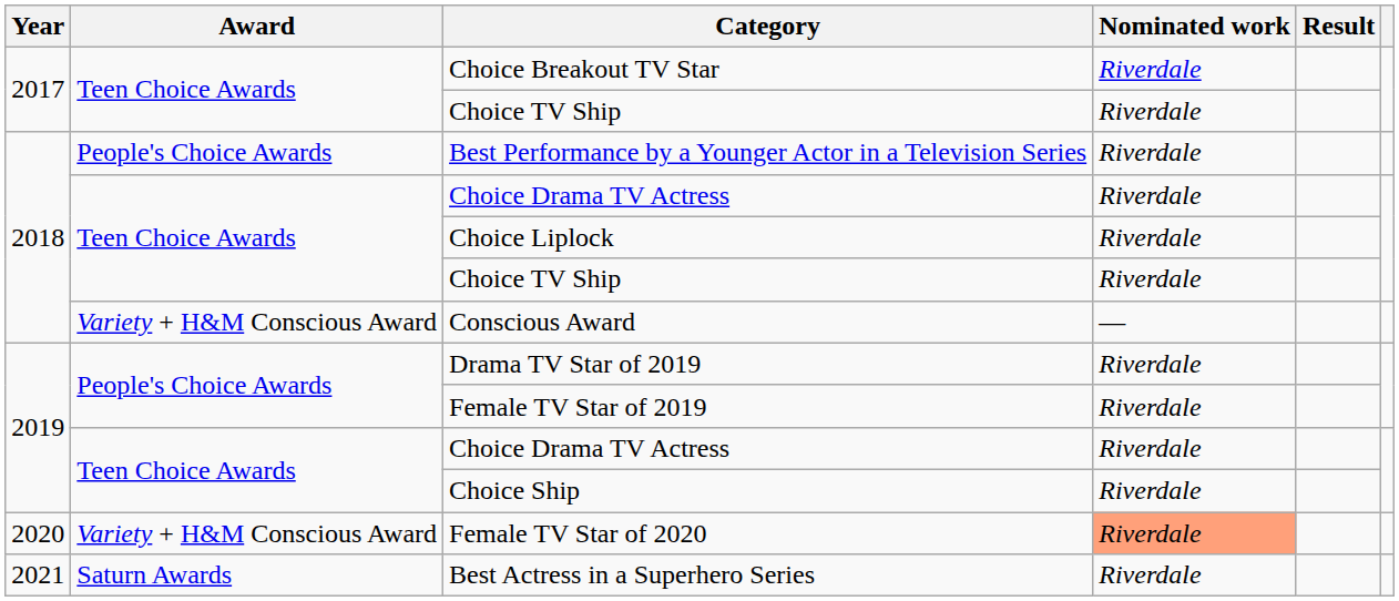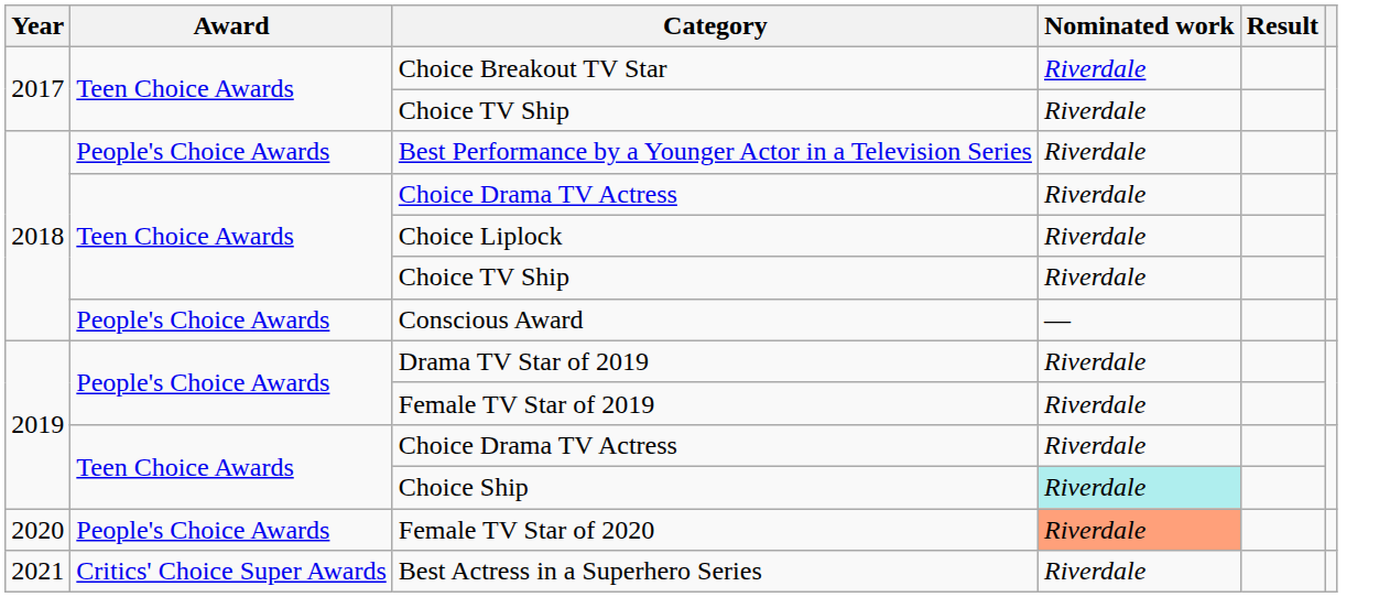Conscious Award | Award: Variety + H&M Conscious Award -> People's Choice Awards
Choice Ship | Nominated work: no background -> paleturquoise background
Female TV Star of 2020 | Award: Variety + H&M Conscious Award -> People's Choice Awards
Best Actress in a Superhero Series | Award: Saturn Awards -> Critics' Choice Super Awards
